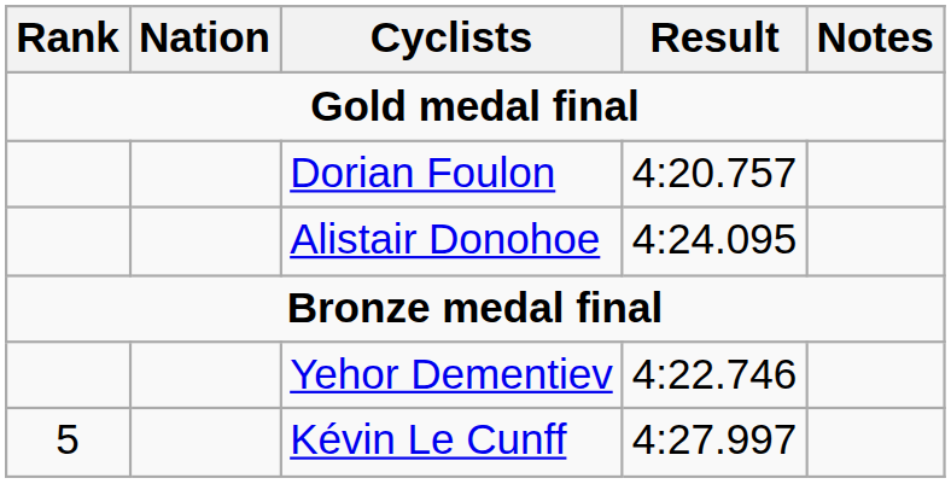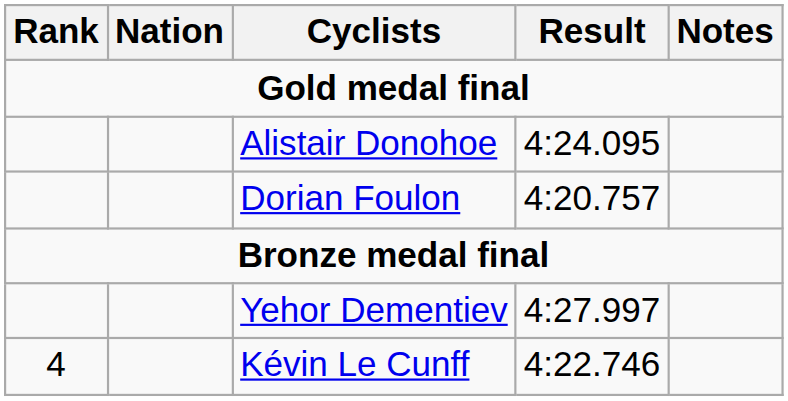rows swapped: Dorian Foulon <-> Alistair Donohoe
Yehor Dementiev | Result: 4:22.746 -> 4:27.997
Kévin Le Cunff | Rank: 5 -> 4
Kévin Le Cunff | Result: 4:27.997 -> 4:22.746
